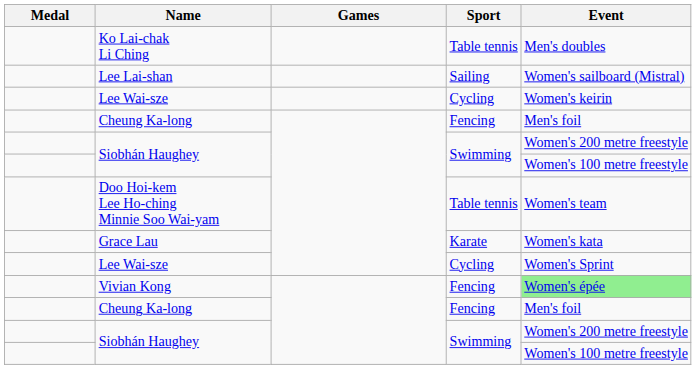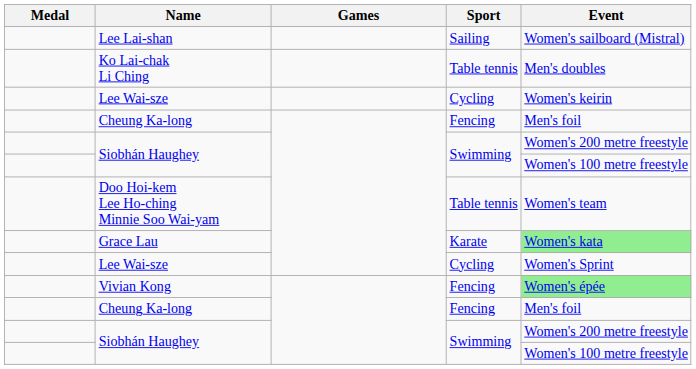rows swapped: Lee Lai-shan <-> Ko Lai-chak Li Ching
Grace Lau | Event: no background -> lightgreen background
